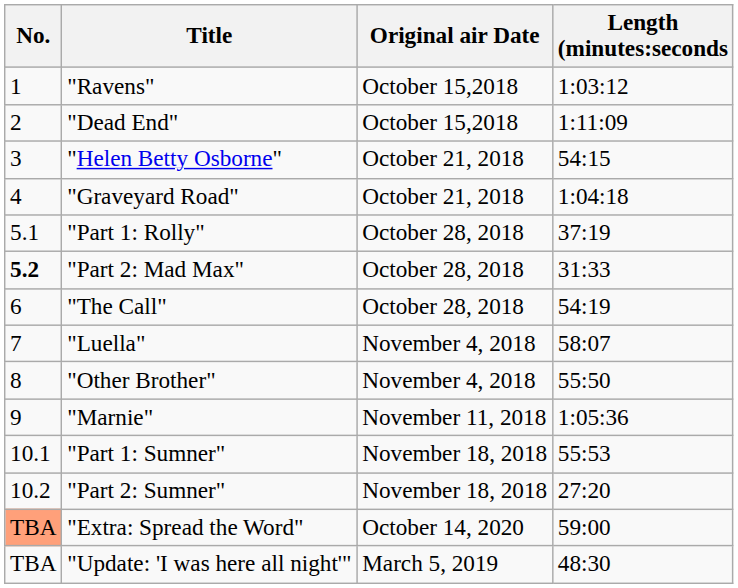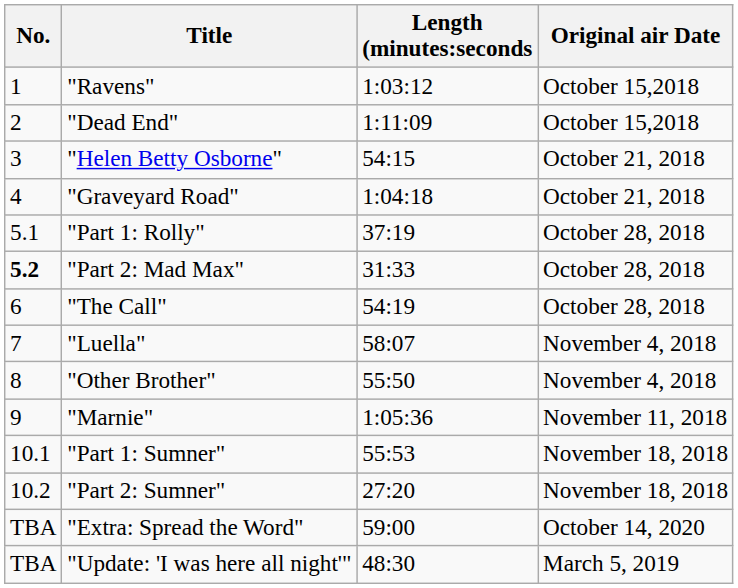columns swapped: Length (minutes:seconds <-> Original air Date
"Extra: Spread the Word" | No.: lightsalmon background -> no background
